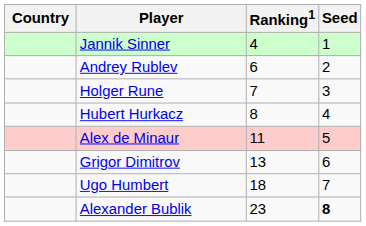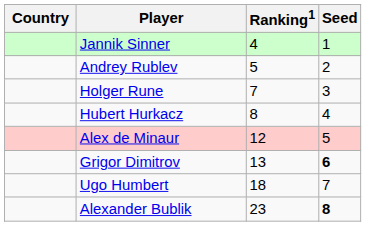Andrey Rublev | Ranking1: 6 -> 5
Alex de Minaur | Ranking1: 11 -> 12
Grigor Dimitrov | Seed: normal -> bold
